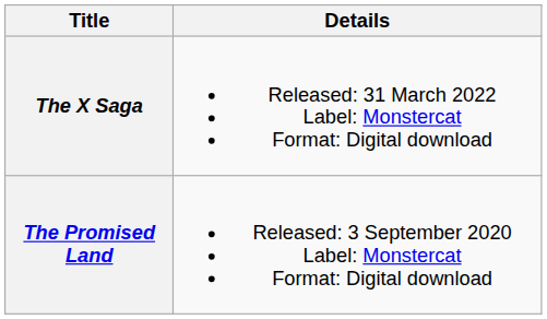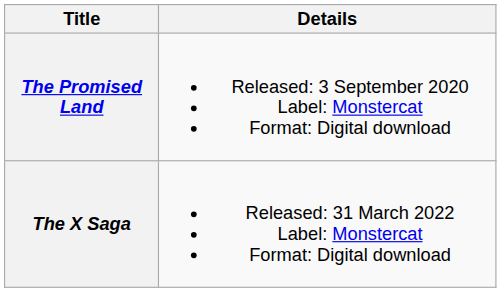rows swapped: The Promised Land <-> The X Saga
